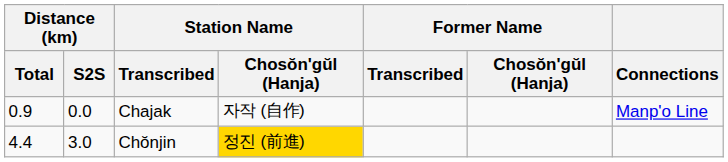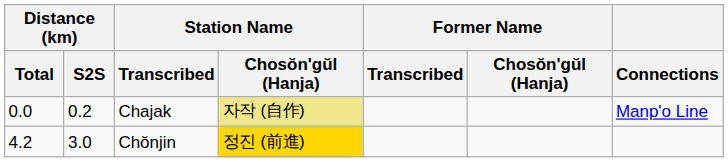Chajak | Distance (km) / Total: 0.9 -> 0.0
Chajak | Distance (km) / S2S: 0.0 -> 0.2
Chajak | Station Name / Chosŏn'gŭl (Hanja): no background -> khaki background
Chŏnjin | Distance (km) / Total: 4.4 -> 4.2
